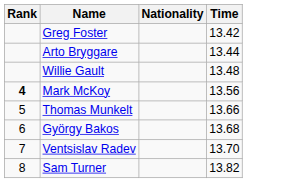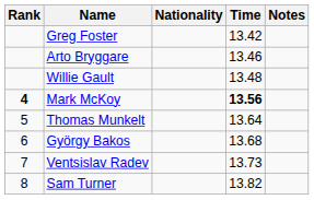+ column: Notes
Arto Bryggare | Time: 13.44 -> 13.46
Mark McKoy | Time: normal -> bold
Thomas Munkelt | Time: 13.66 -> 13.64
Ventsislav Radev | Time: 13.70 -> 13.73
